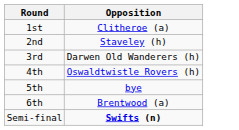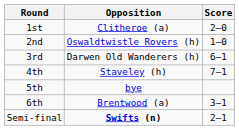+ column: Score | 2–0 | 1–0 | 6–1 | 7–1 | 3–1 | 2–1
2nd | Opposition: Staveley (h) -> Oswaldtwistle Rovers (h)
4th | Opposition: Oswaldtwistle Rovers (h) -> Staveley (h)
